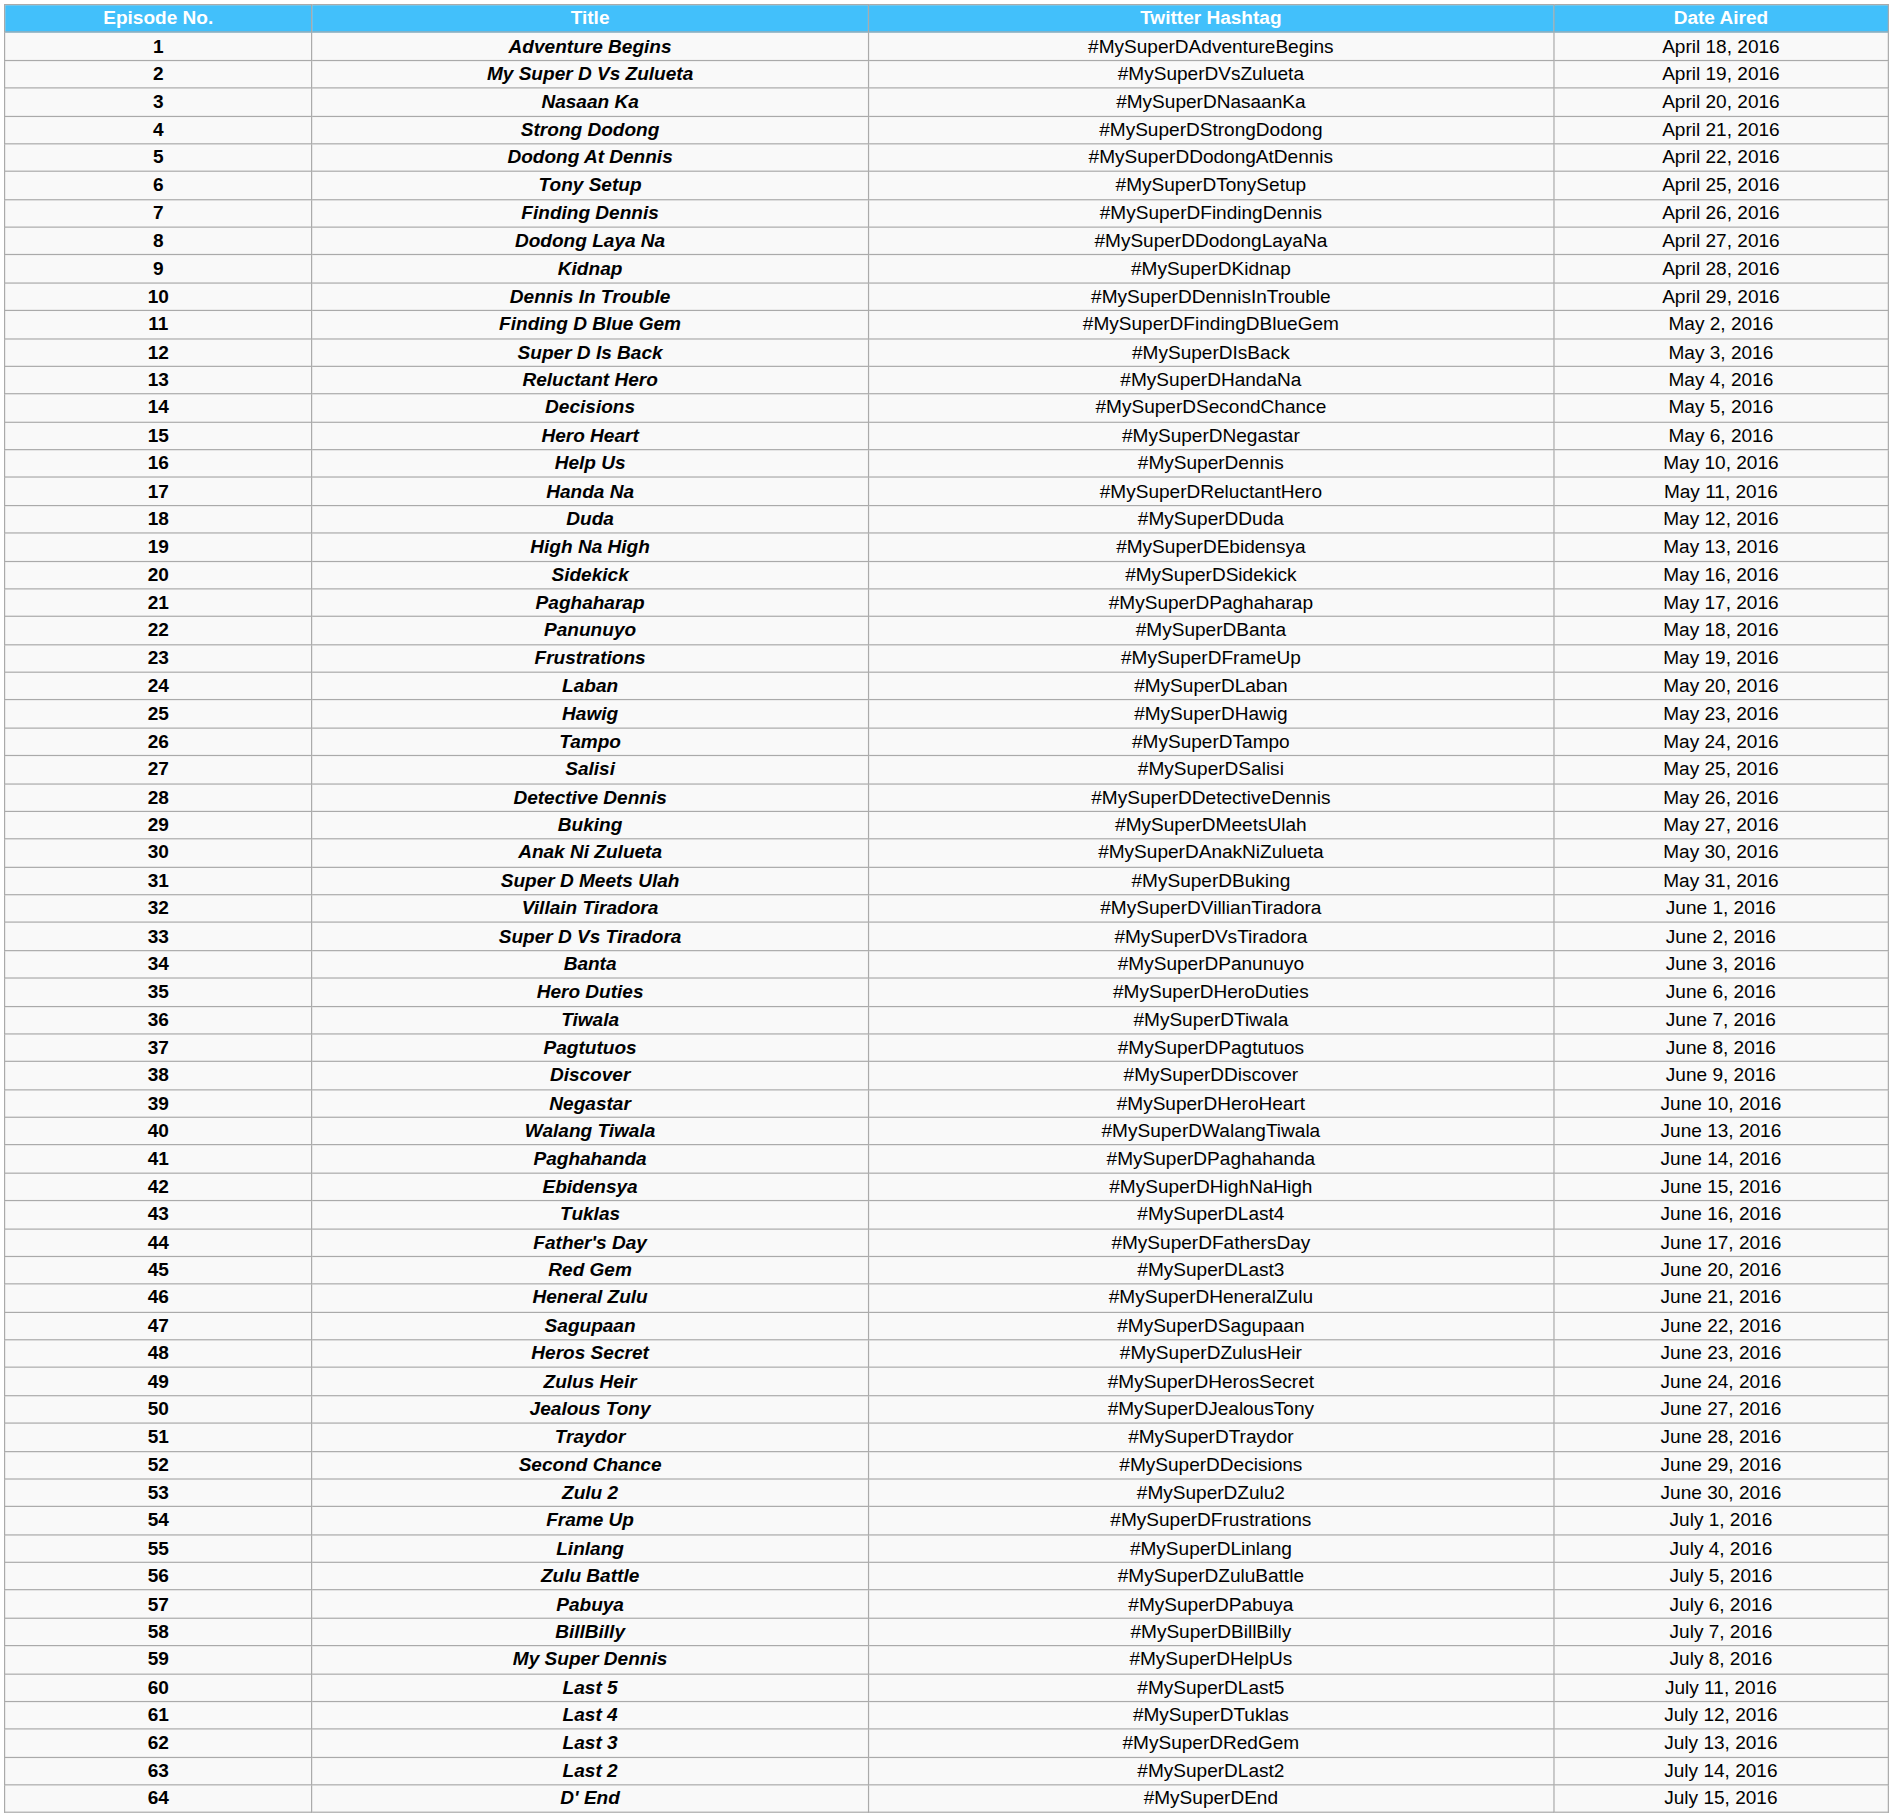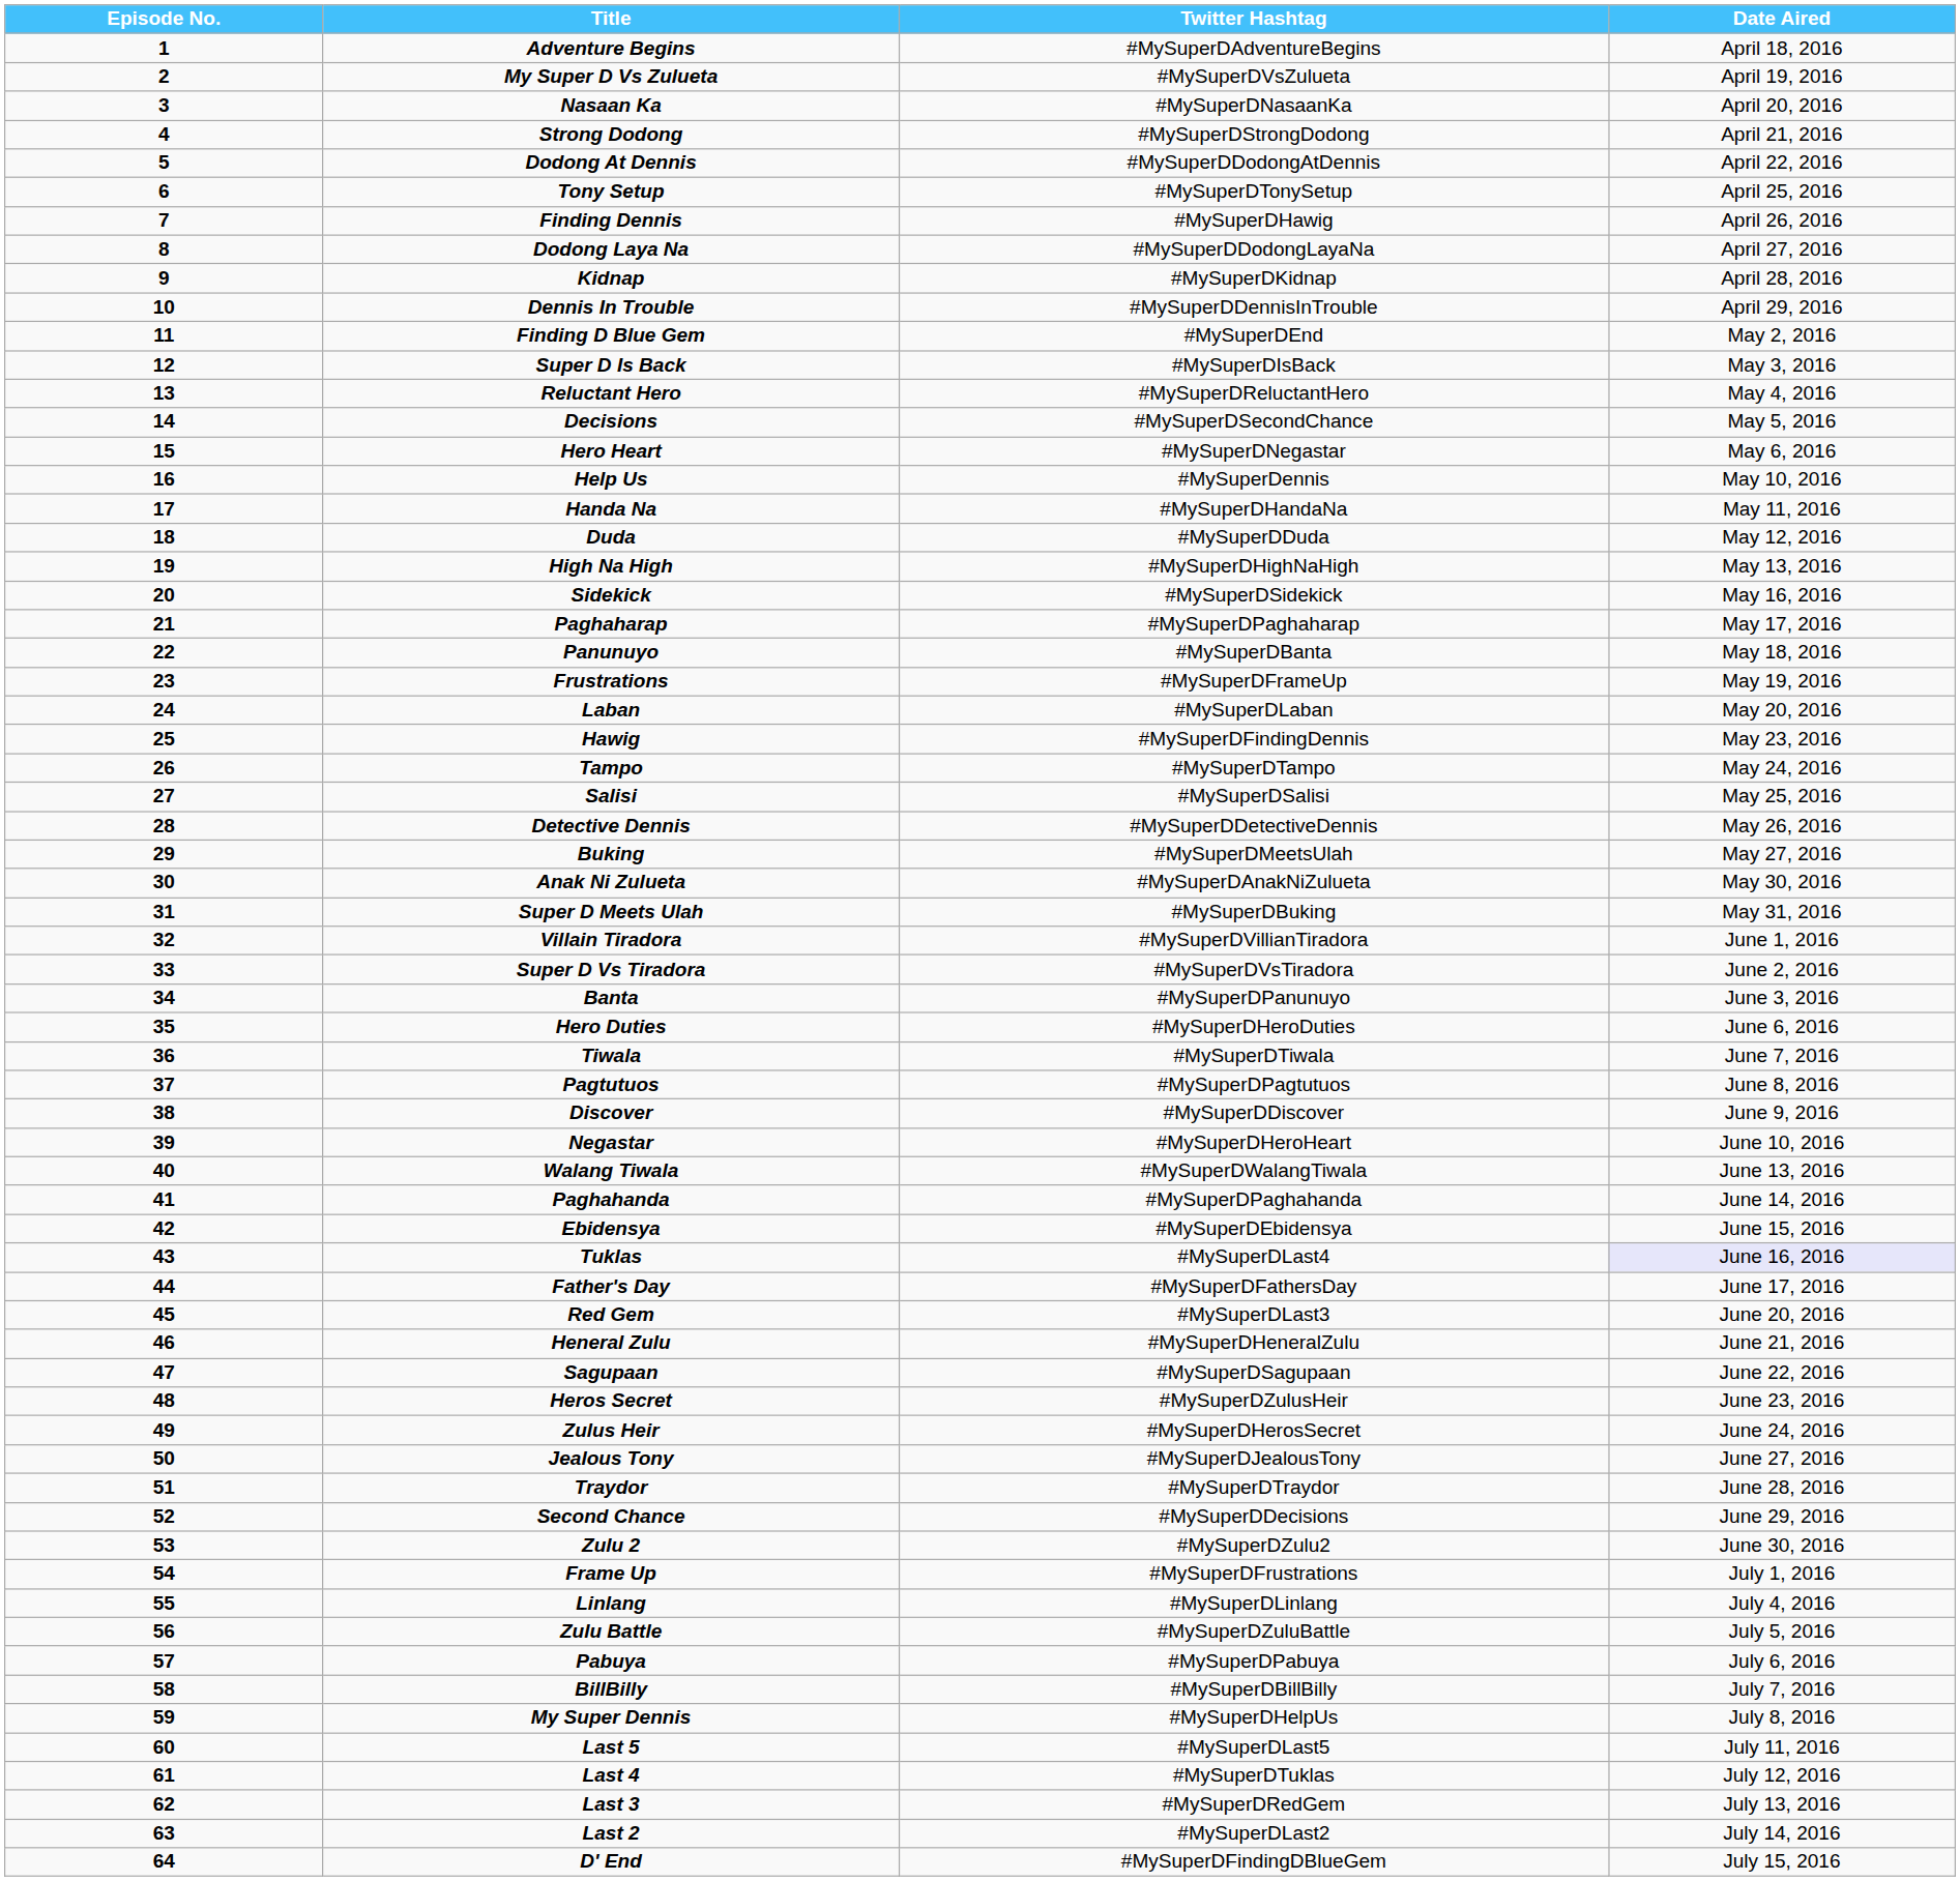Finding Dennis | Twitter Hashtag: #MySuperDFindingDennis -> #MySuperDHawig
Finding D Blue Gem | Twitter Hashtag: #MySuperDFindingDBlueGem -> #MySuperDEnd
Reluctant Hero | Twitter Hashtag: #MySuperDHandaNa -> #MySuperDReluctantHero
Handa Na | Twitter Hashtag: #MySuperDReluctantHero -> #MySuperDHandaNa
High Na High | Twitter Hashtag: #MySuperDEbidensya -> #MySuperDHighNaHigh
Hawig | Twitter Hashtag: #MySuperDHawig -> #MySuperDFindingDennis
Ebidensya | Twitter Hashtag: #MySuperDHighNaHigh -> #MySuperDEbidensya
Tuklas | Date Aired: no background -> lavender background
D' End | Twitter Hashtag: #MySuperDEnd -> #MySuperDFindingDBlueGem
